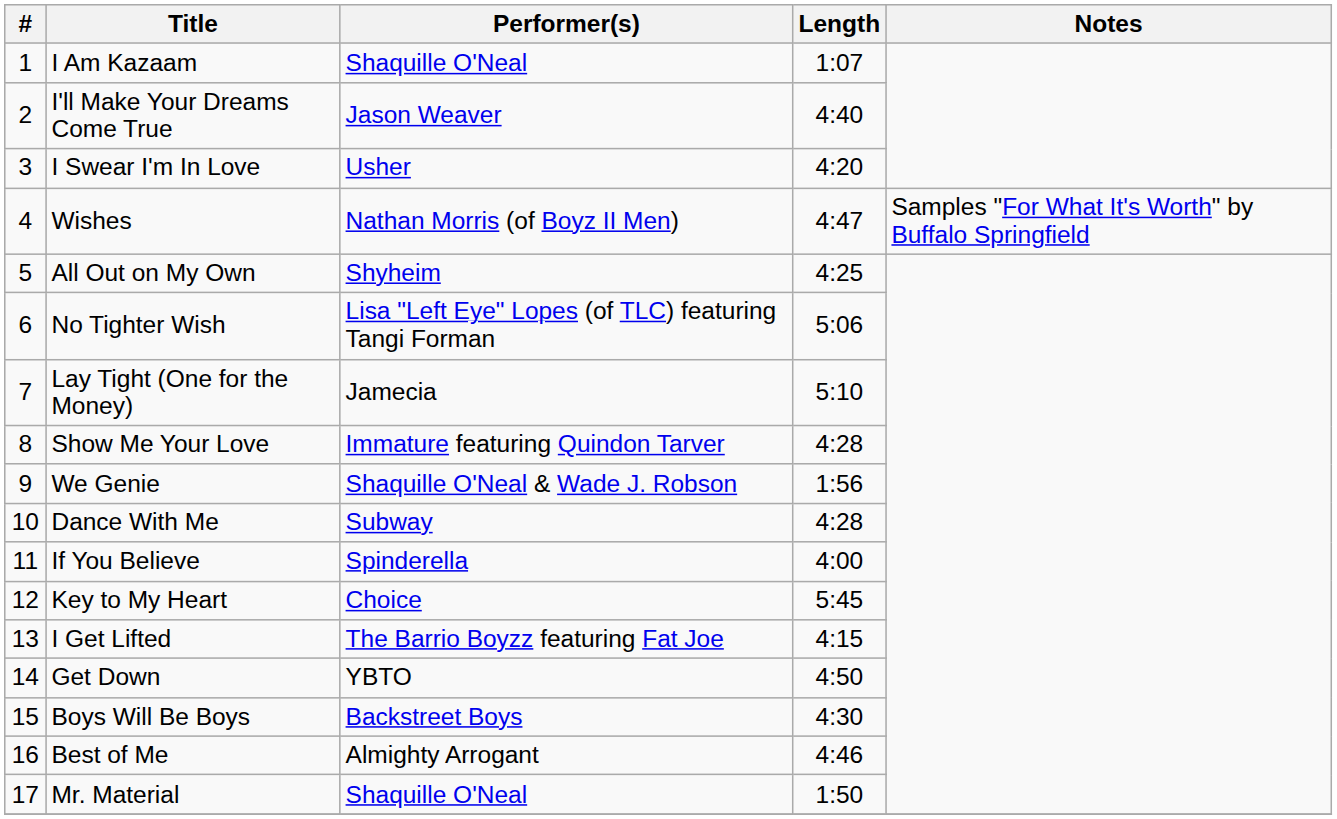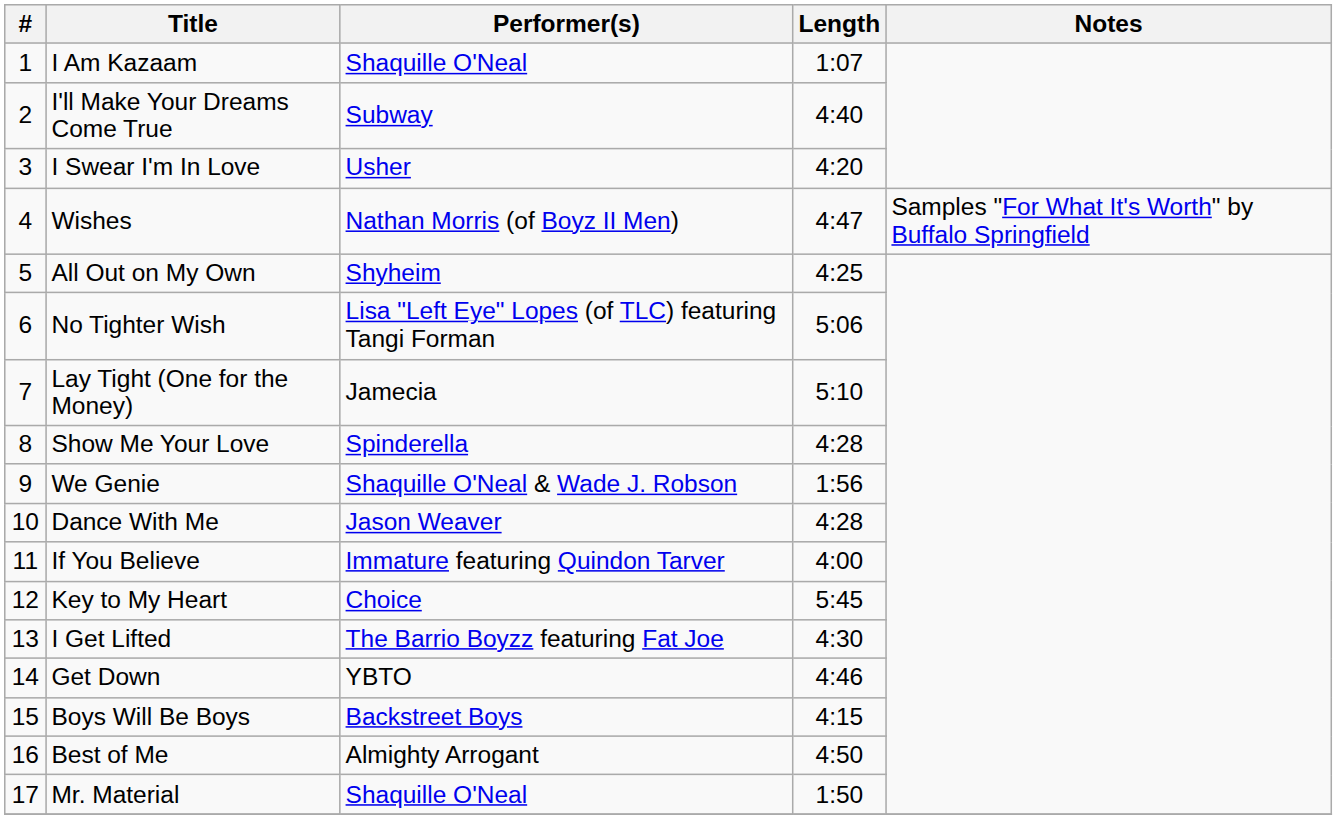I'll Make Your Dreams Come True | Performer(s): Jason Weaver -> Subway
Show Me Your Love | Performer(s): Immature featuring Quindon Tarver -> Spinderella
Dance With Me | Performer(s): Subway -> Jason Weaver
If You Believe | Performer(s): Spinderella -> Immature featuring Quindon Tarver
I Get Lifted | Length: 4:15 -> 4:30
Get Down | Length: 4:50 -> 4:46
Boys Will Be Boys | Length: 4:30 -> 4:15
Best of Me | Length: 4:46 -> 4:50
